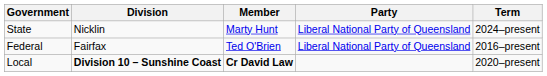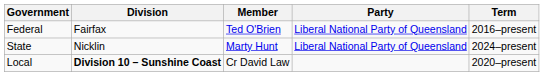rows swapped: Federal <-> State
Local | Member: bold -> normal
